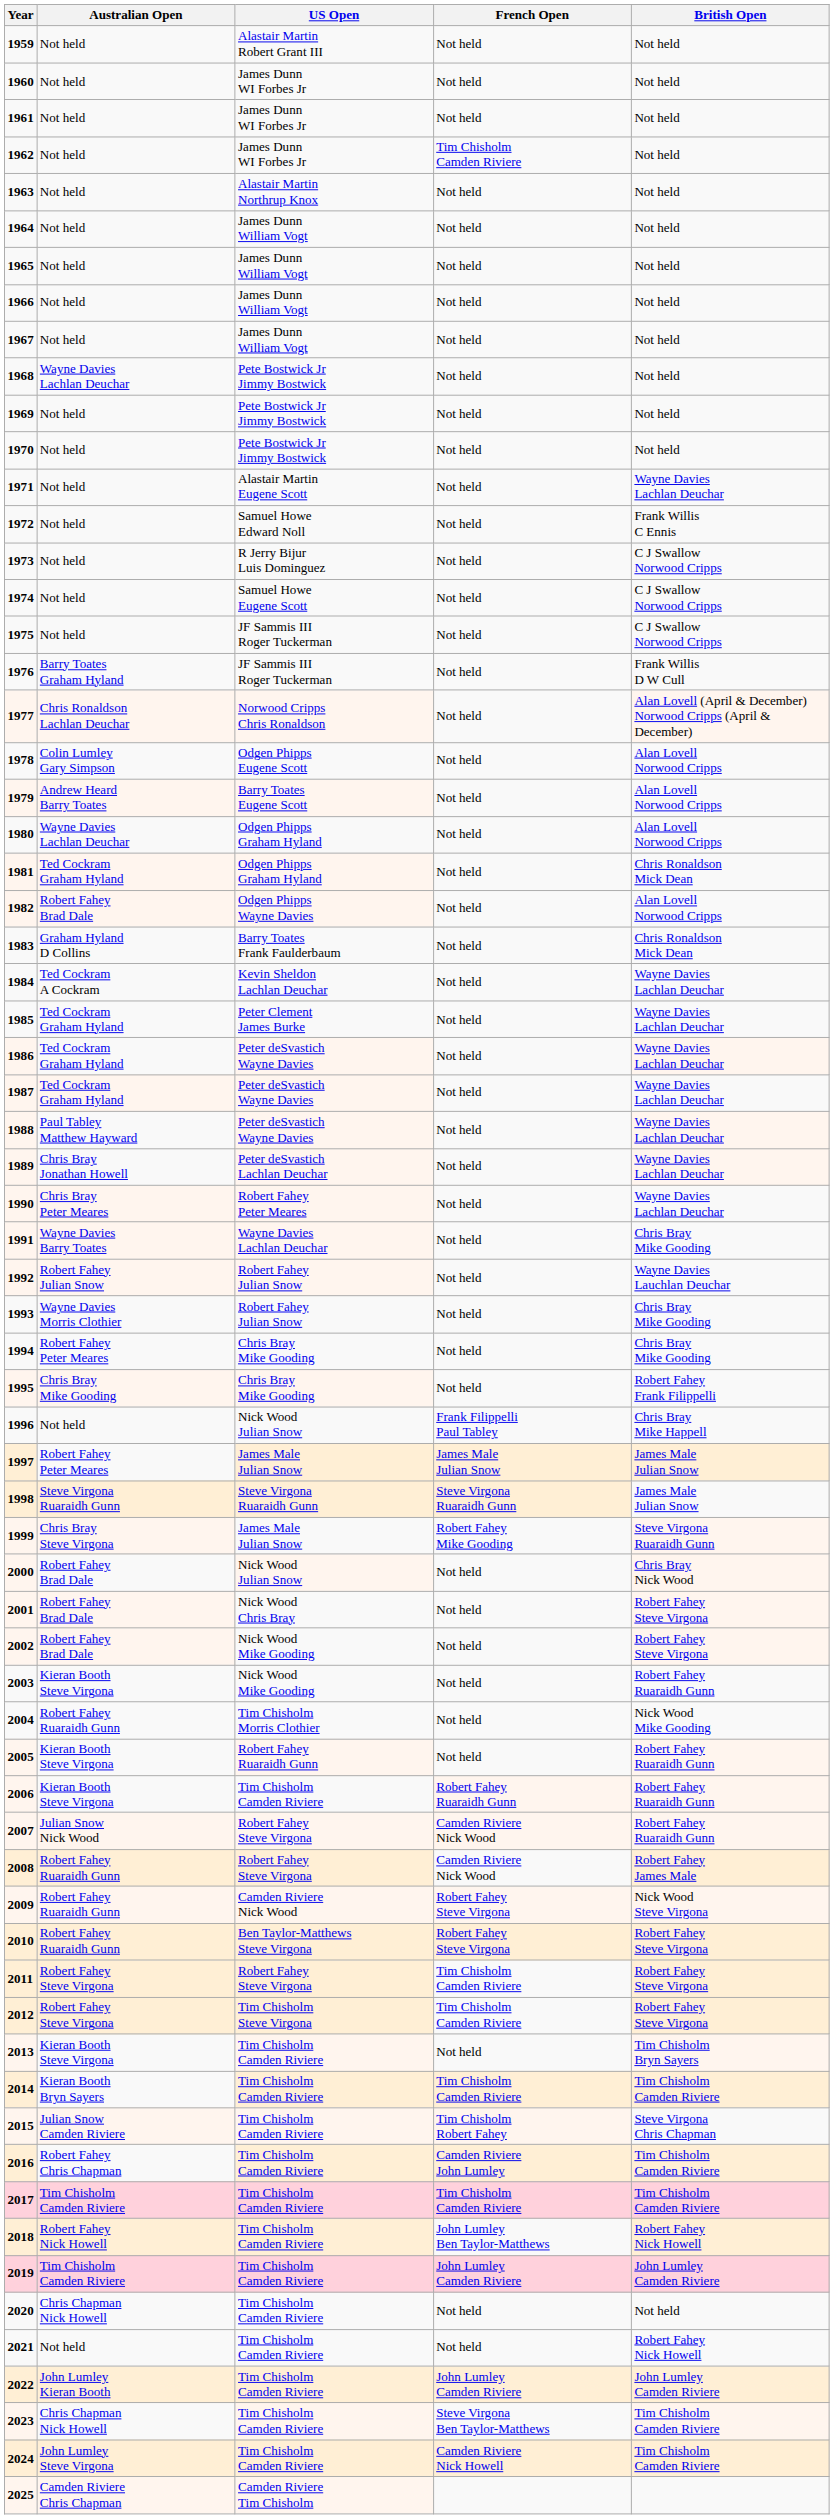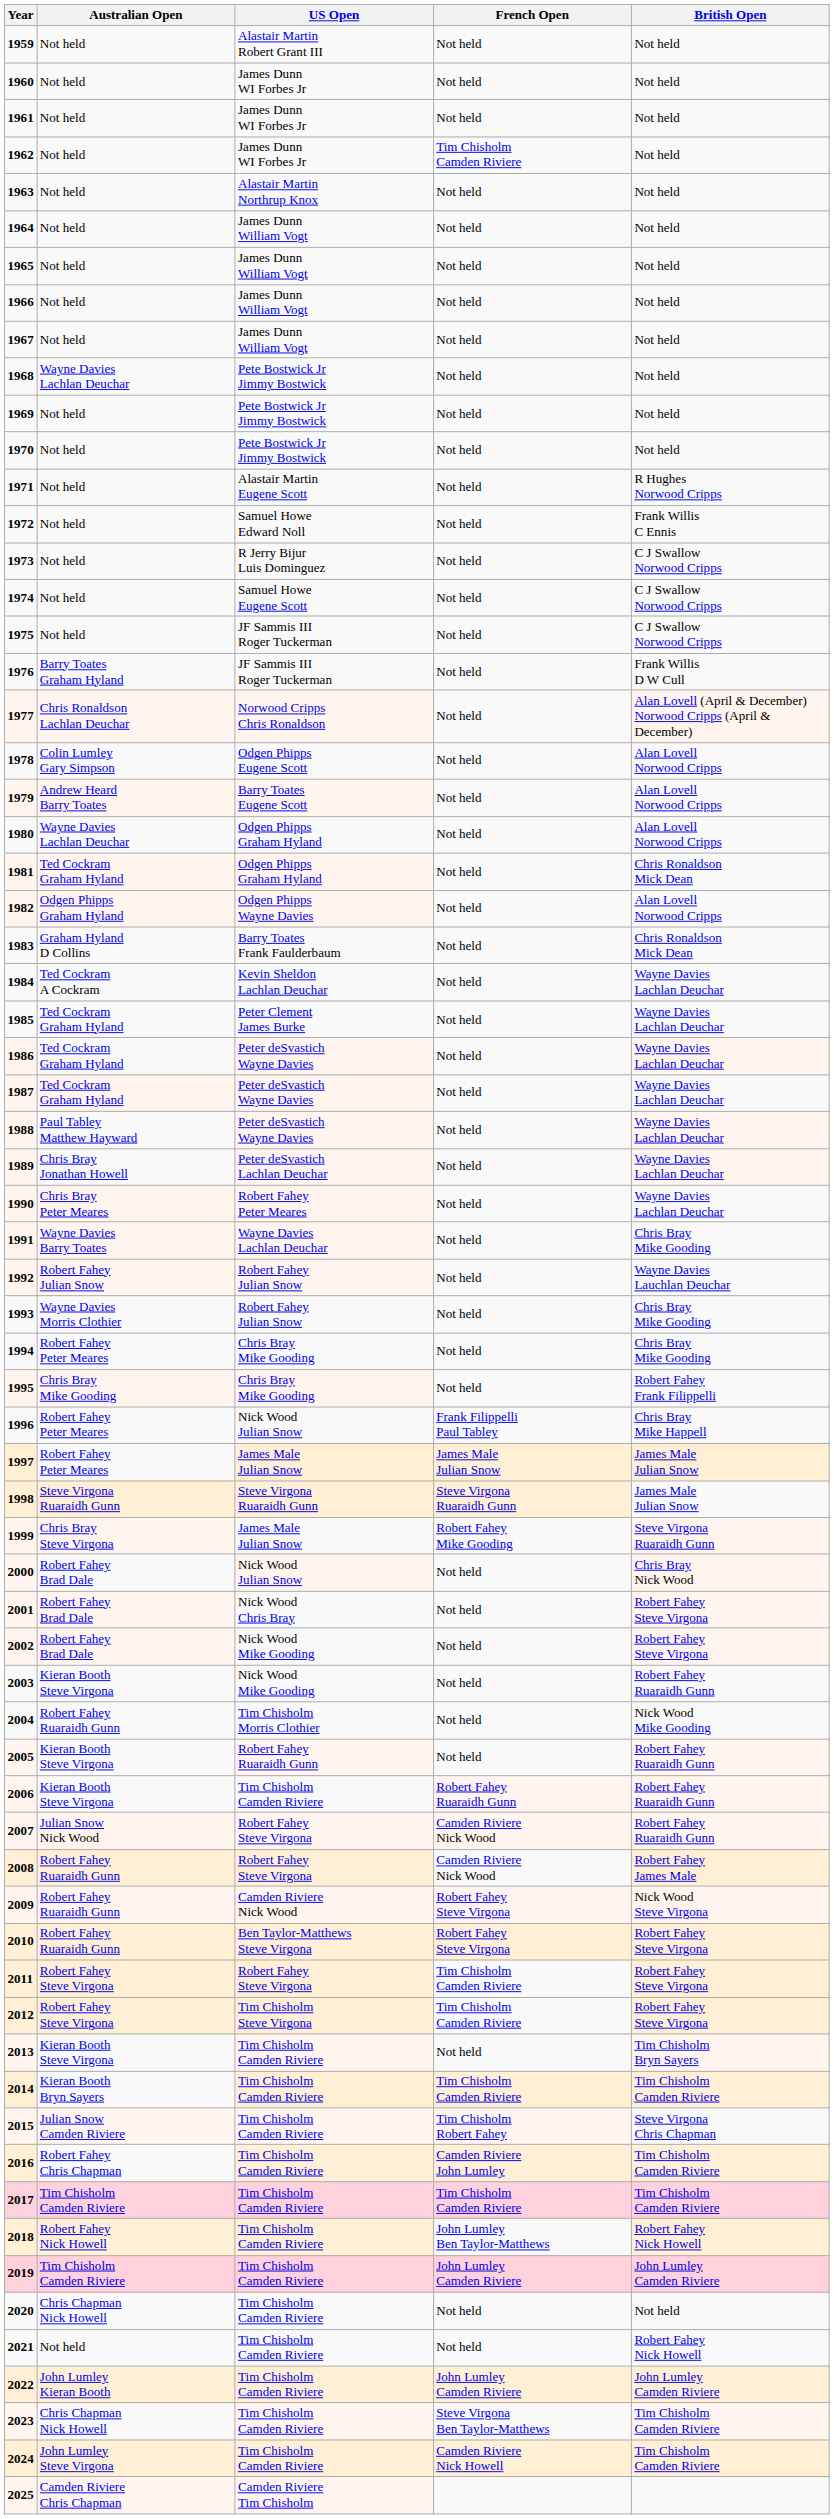1971 | British Open: Wayne Davies Lachlan Deuchar -> R Hughes Norwood Cripps
1982 | Australian Open: Robert Fahey Brad Dale -> Odgen Phipps Graham Hyland
1996 | Australian Open: Not held -> Robert Fahey Peter Meares
